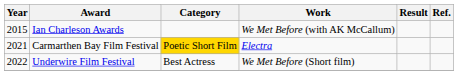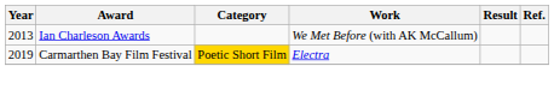Ian Charleson Awards | Year: 2015 -> 2013
Carmarthen Bay Film Festival | Year: 2021 -> 2019
- row: 2022 | Underwire Film Festival | Best Actress | We Met Before (Short film)
